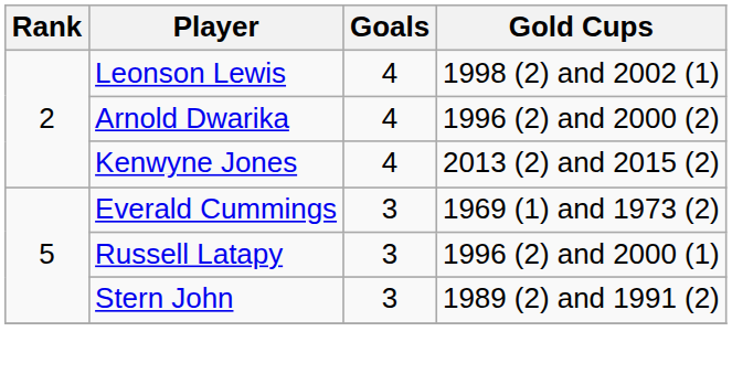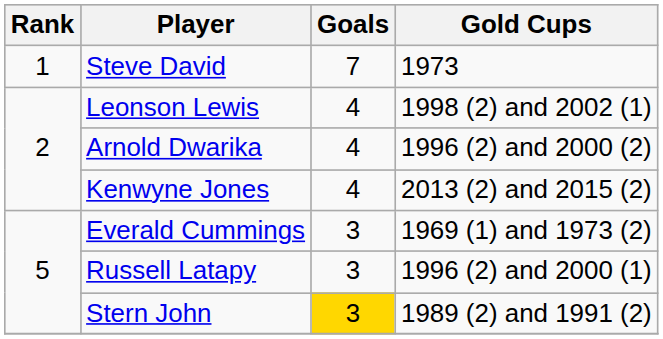+ row: 1 | Steve David | 7 | 1973
Stern John | Goals: no background -> gold background
